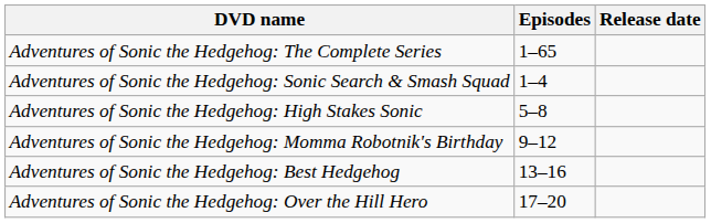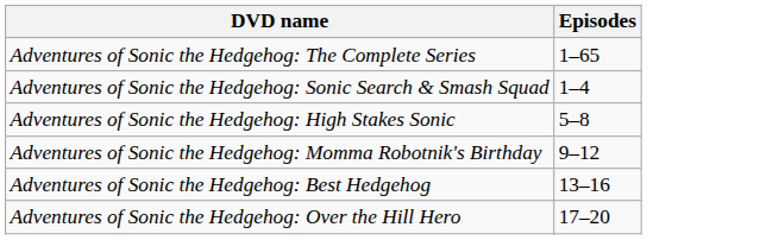- column: Release date
